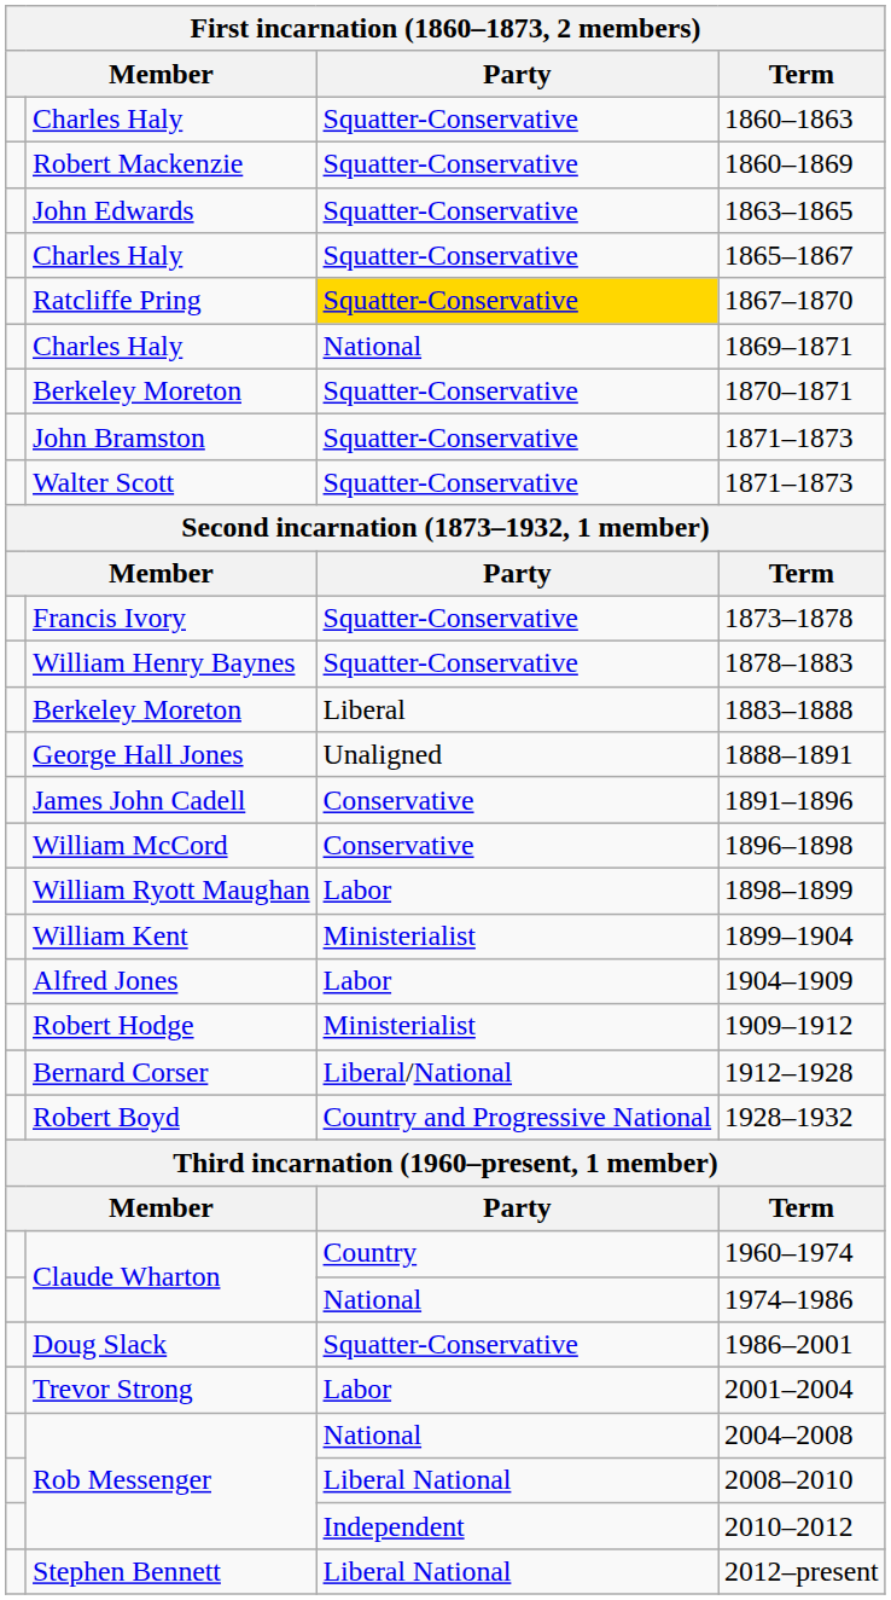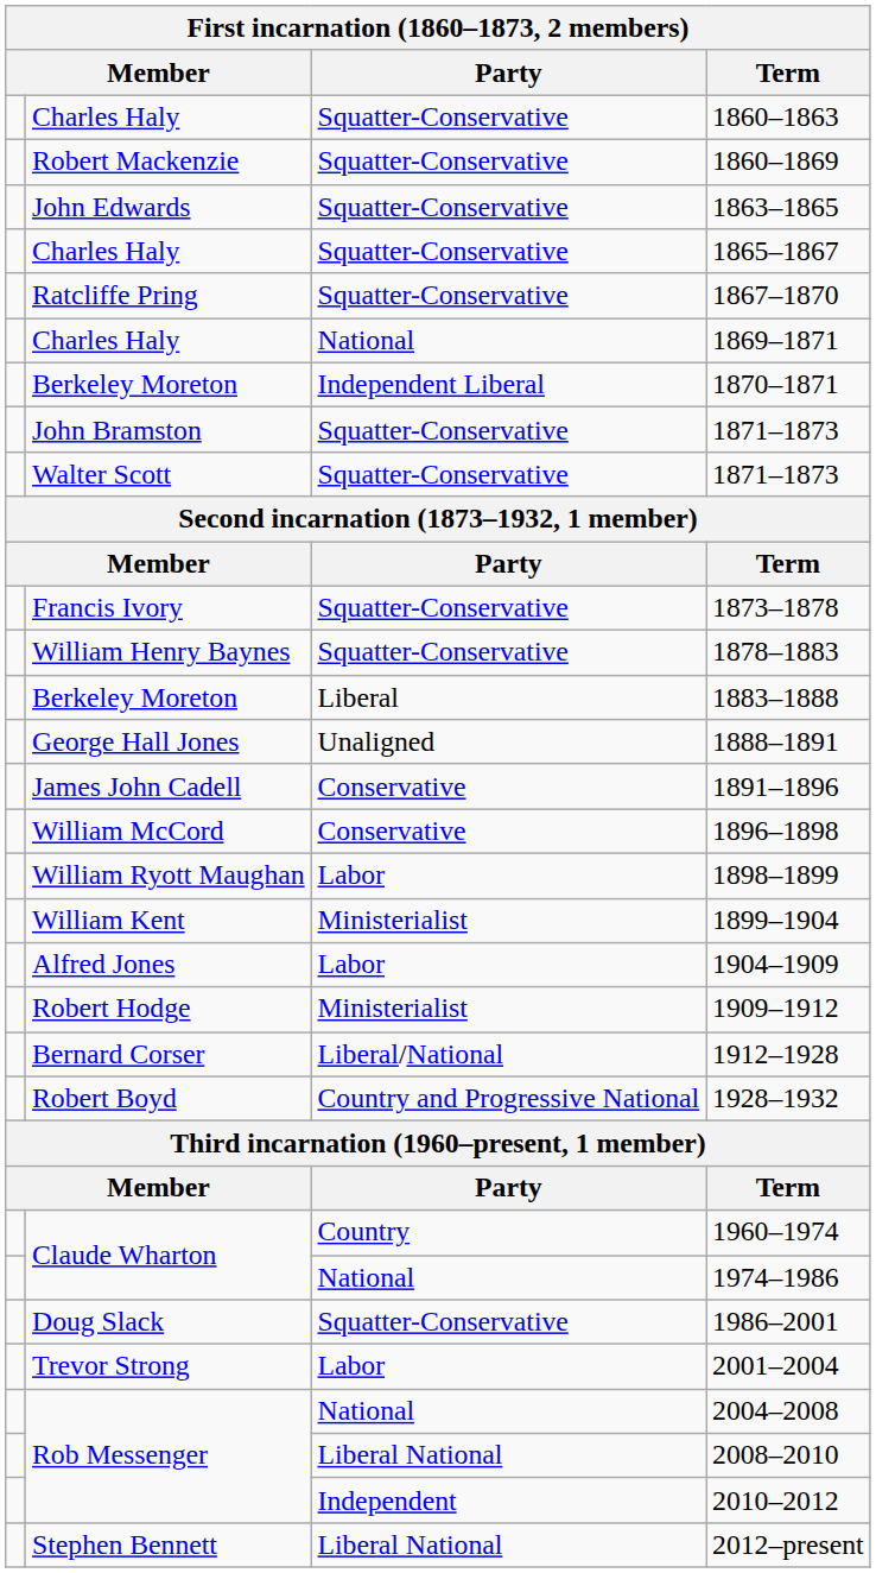1867–1870 | Party: gold background -> no background
1870–1871 | Party: Squatter-Conservative -> Independent Liberal
